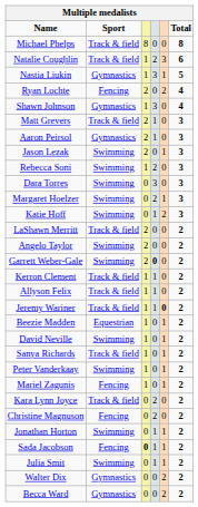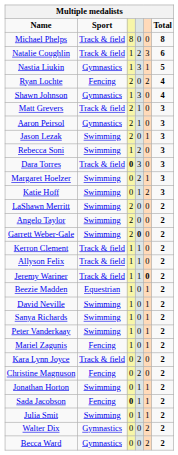Dara Torres | Sport: Swimming -> Track & field
Dara Torres | column 3: normal -> bold
LaShawn Merritt | Sport: Track & field -> Swimming
Sanya Richards | Sport: Track & field -> Swimming
